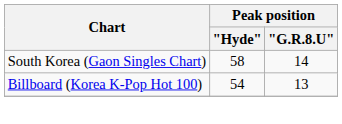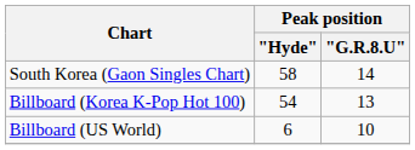+ row: Billboard (US World) | 6 | 10
